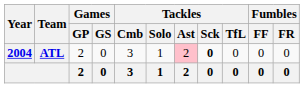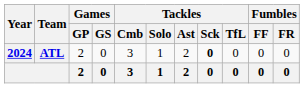ATL | Year: 2004 -> 2024
ATL | Tackles / Ast: pink background -> no background
